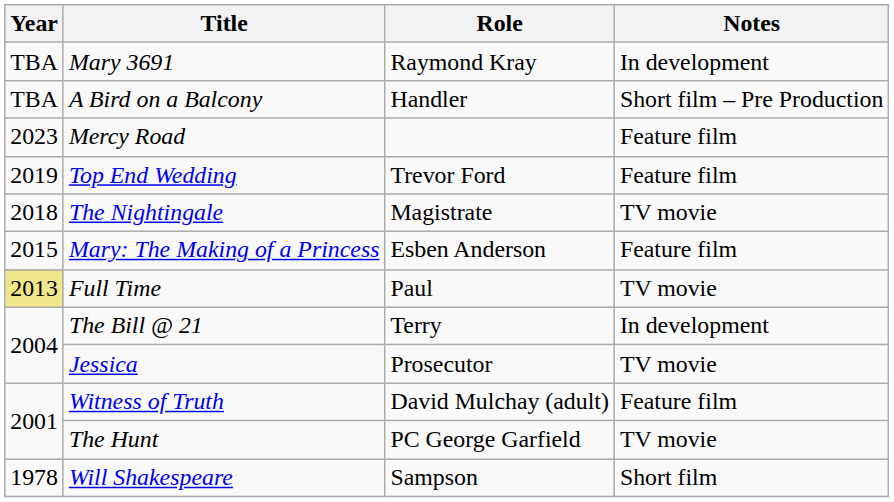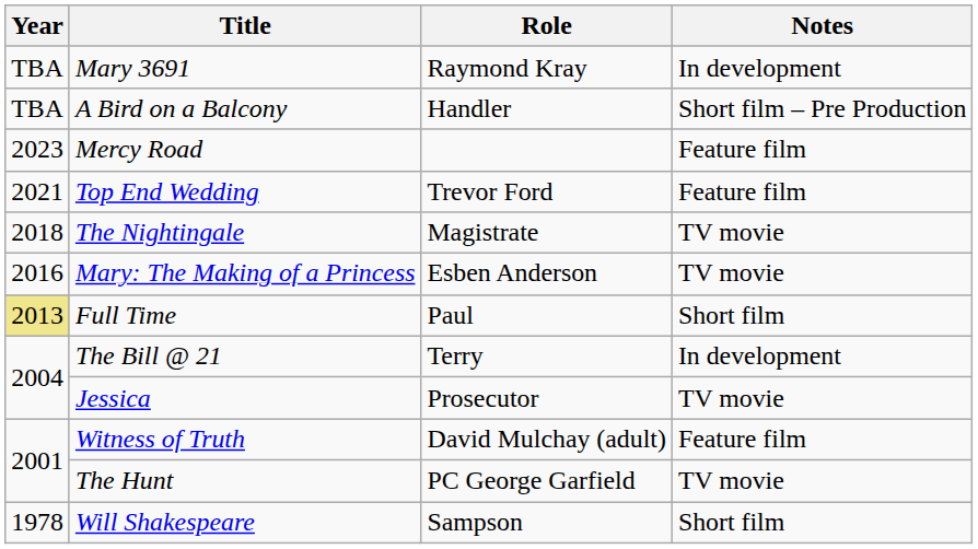Top End Wedding | Year: 2019 -> 2021
Mary: The Making of a Princess | Year: 2015 -> 2016
Mary: The Making of a Princess | Notes: Feature film -> TV movie
Full Time | Notes: TV movie -> Short film
